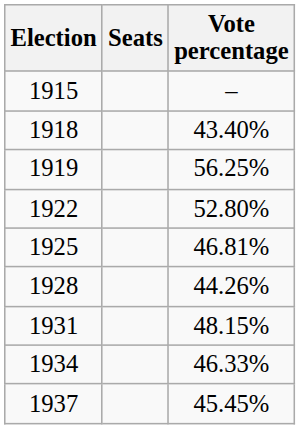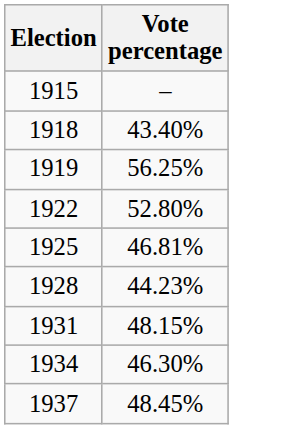- column: Seats
1928 | Vote percentage: 44.26% -> 44.23%
1934 | Vote percentage: 46.33% -> 46.30%
1937 | Vote percentage: 45.45% -> 48.45%
